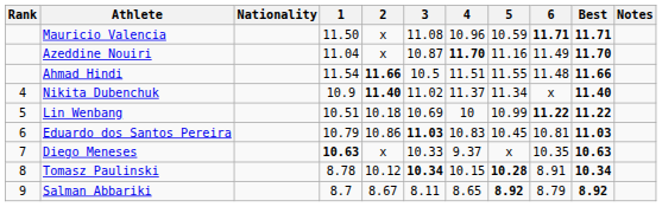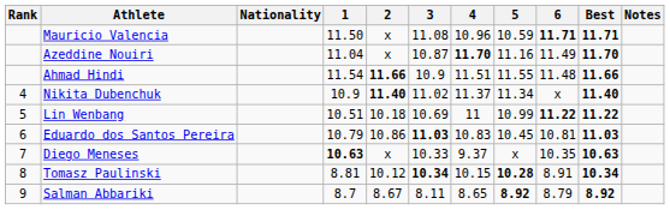Ahmad Hindi | 3: 10.5 -> 10.9
Lin Wenbang | 4: 10 -> 11
Tomasz Paulinski | 1: 8.78 -> 8.81
